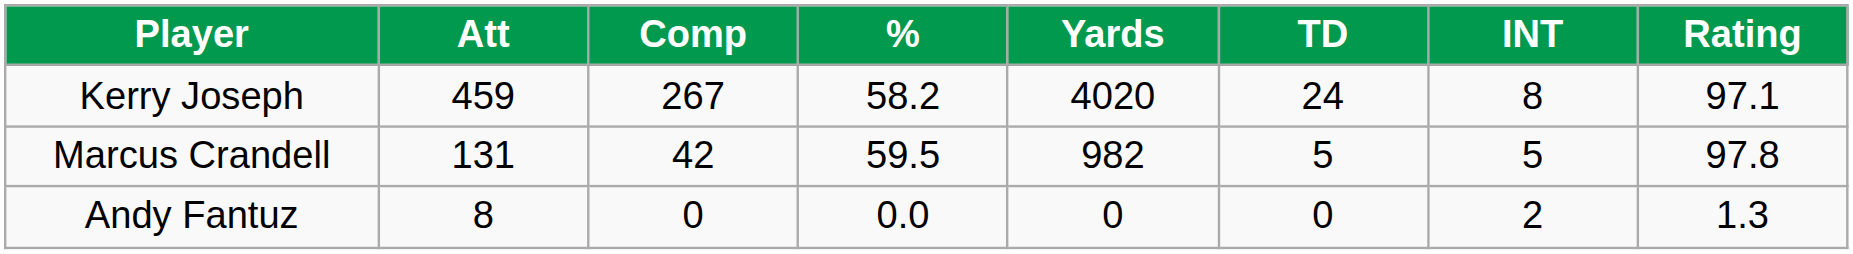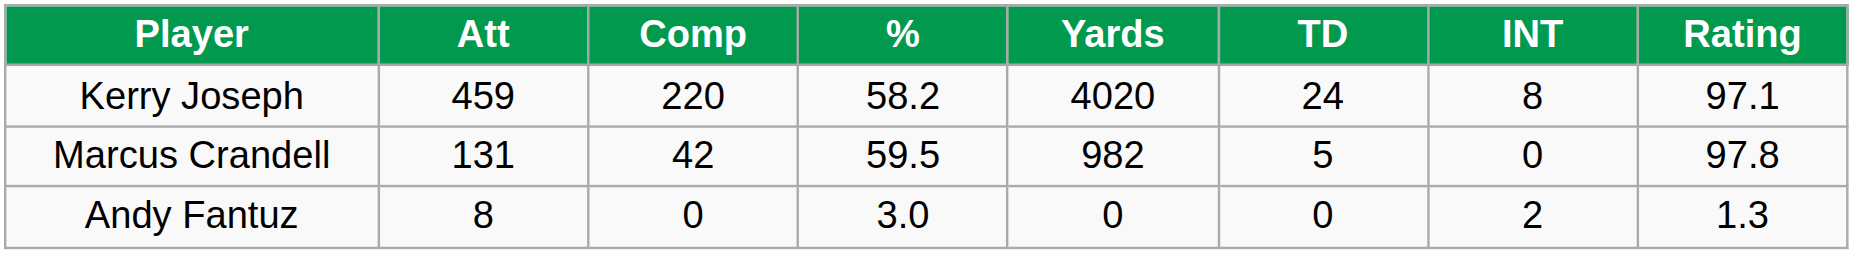Kerry Joseph | Comp: 267 -> 220
Marcus Crandell | INT: 5 -> 0
Andy Fantuz | %: 0.0 -> 3.0
